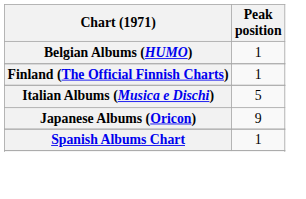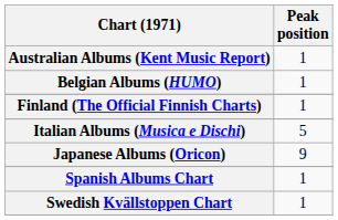+ row: Australian Albums (Kent Music Report) | 1
+ row: Swedish Kvällstoppen Chart | 1
